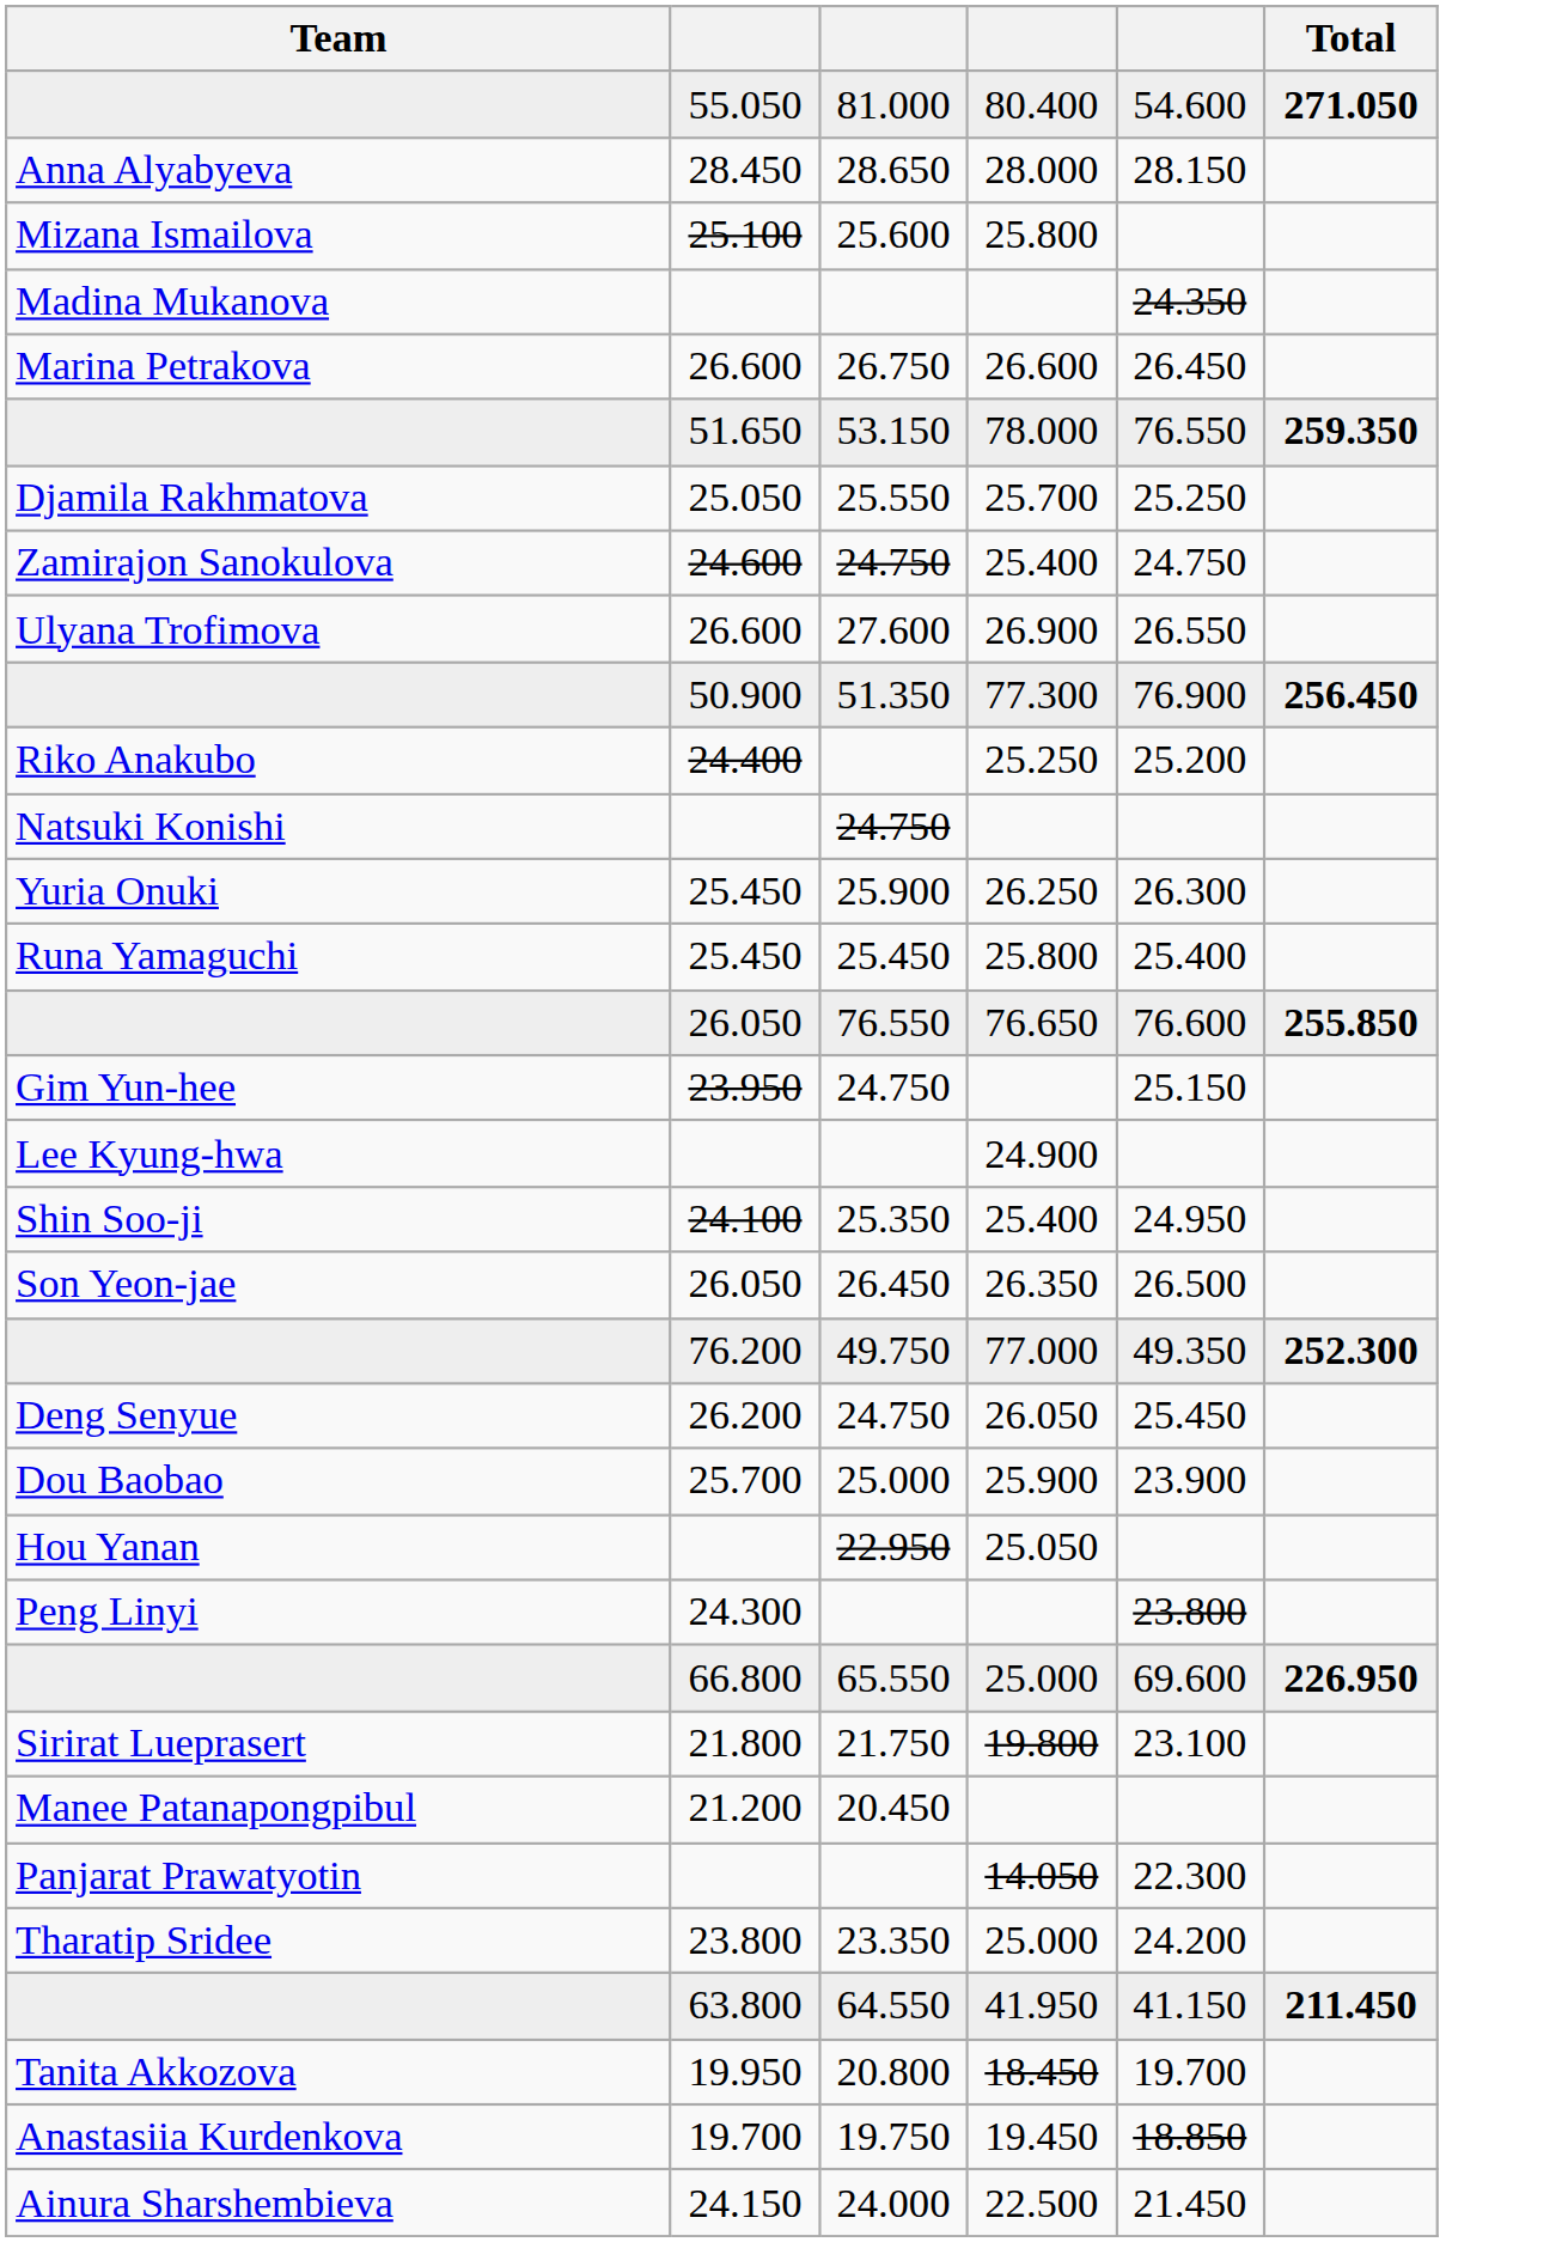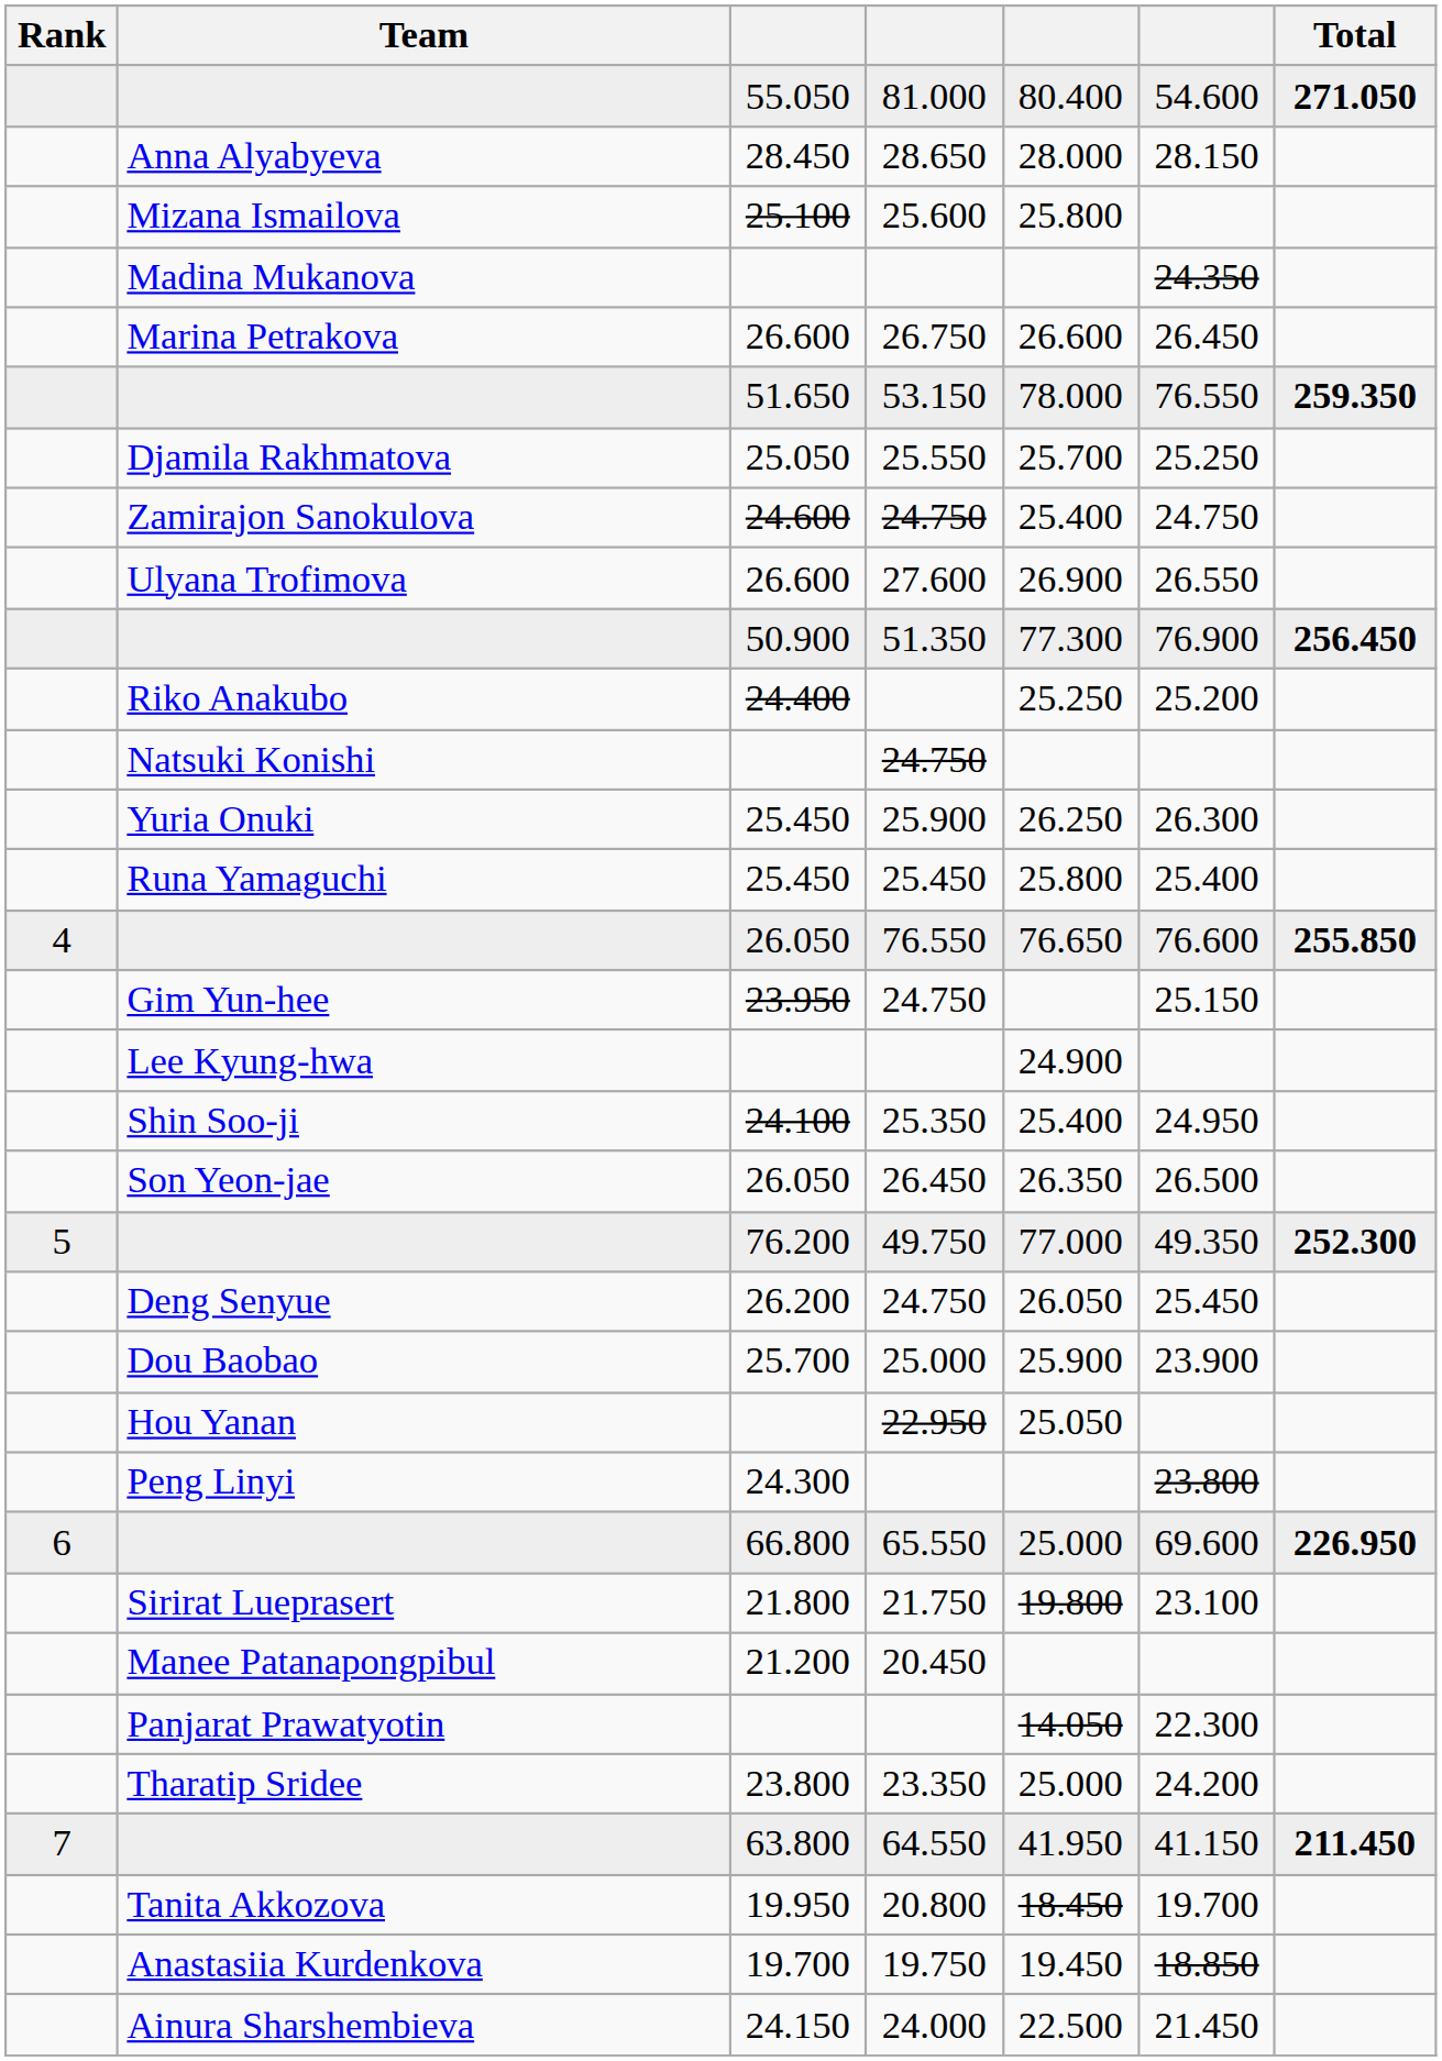+ column: Rank | 4 | 5 | 6 | 7
